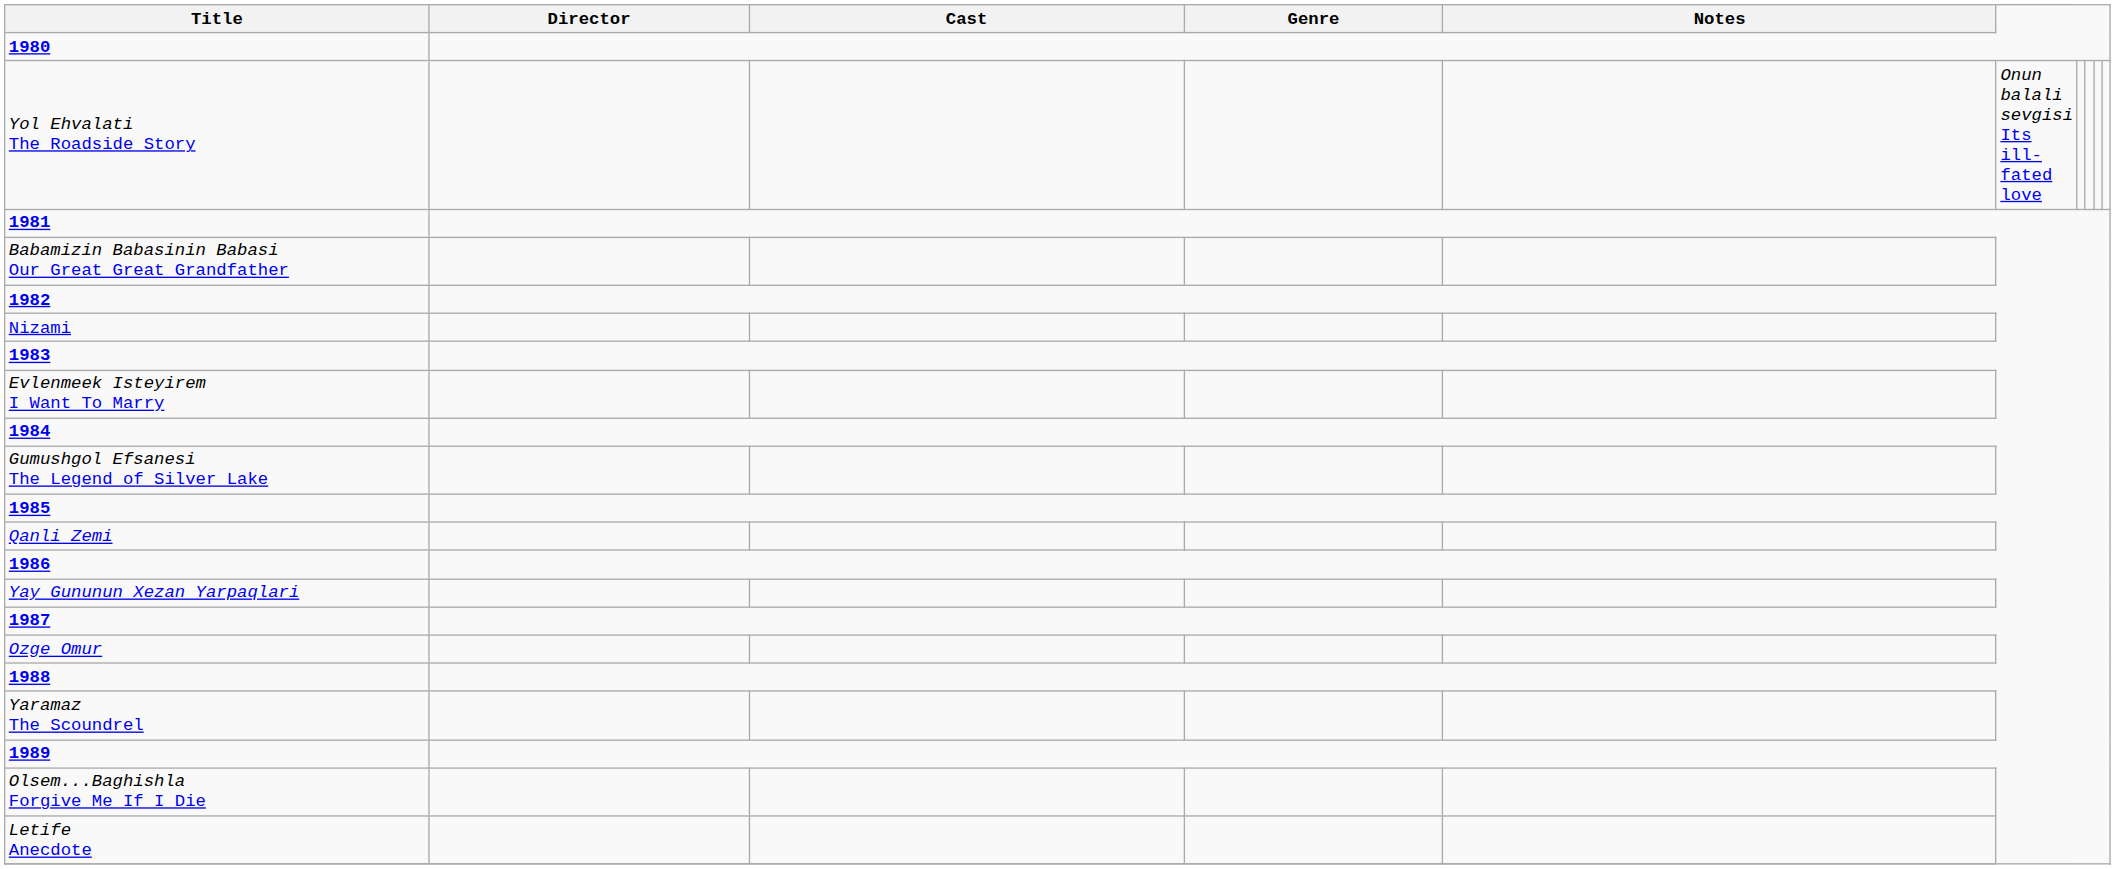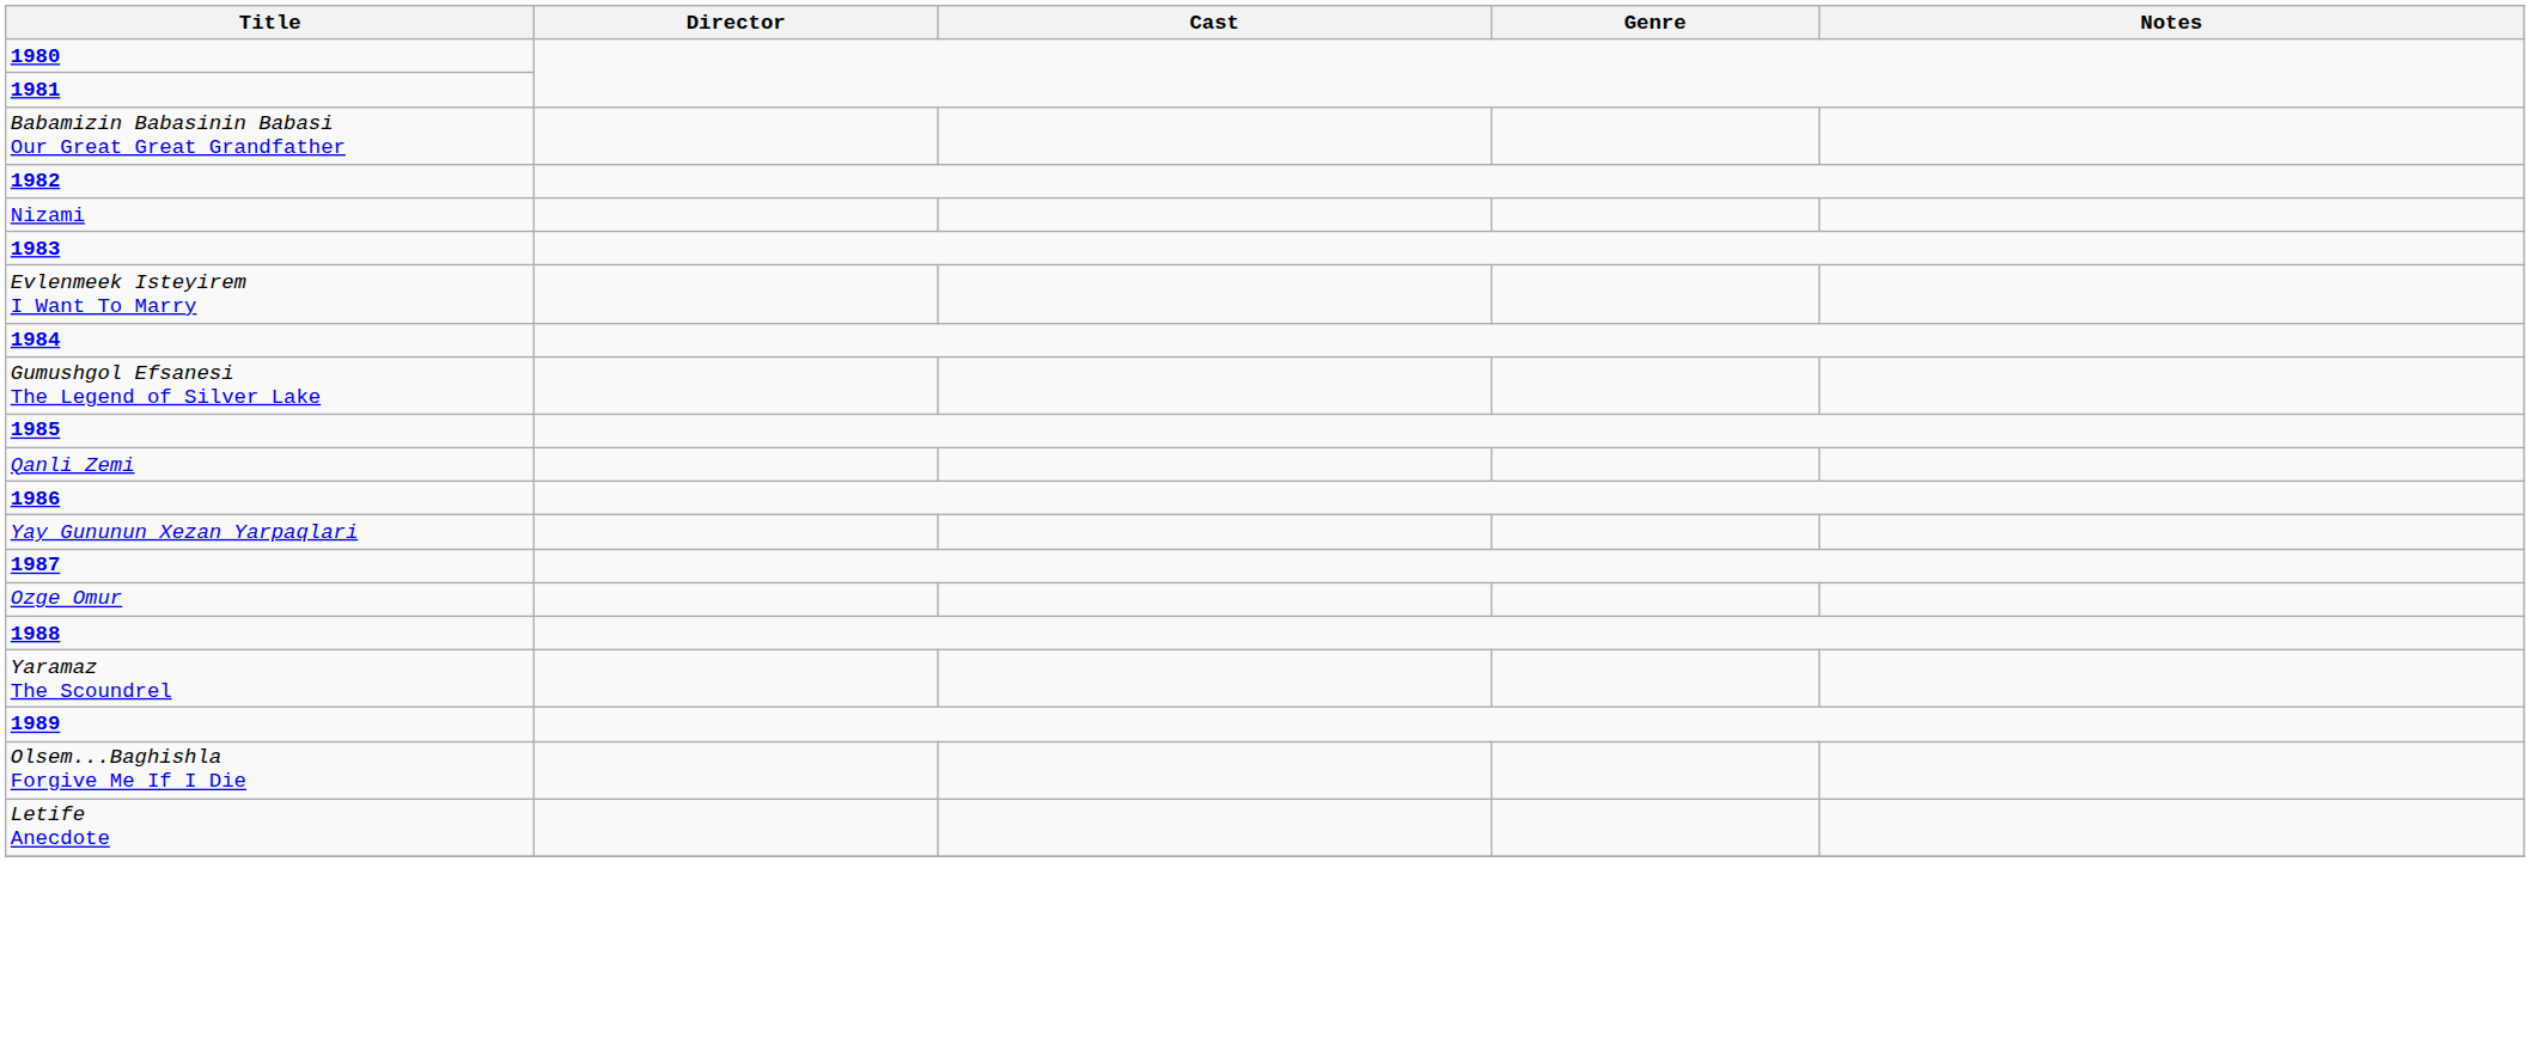- row: Yol Ehvalati The Roadside Story | Onun balali sevgisi Its ill-fated love
